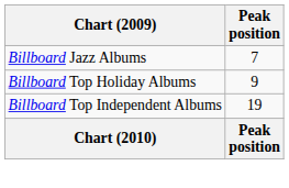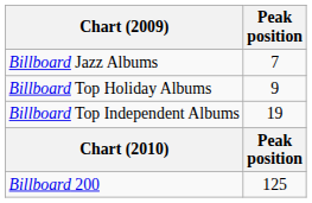+ row: Billboard 200 | 125
